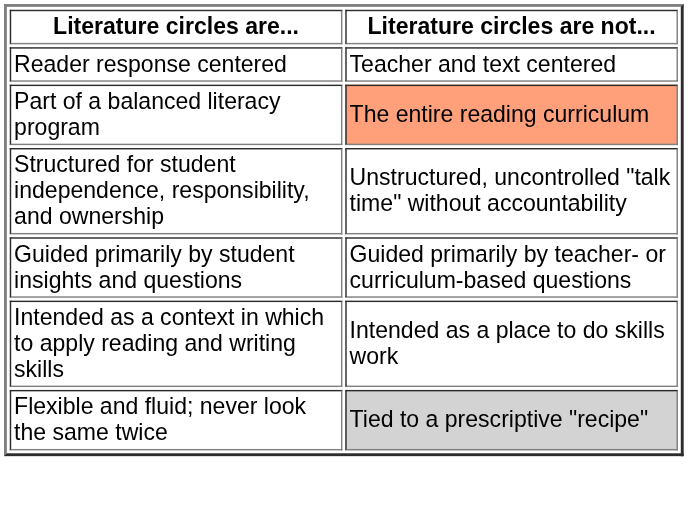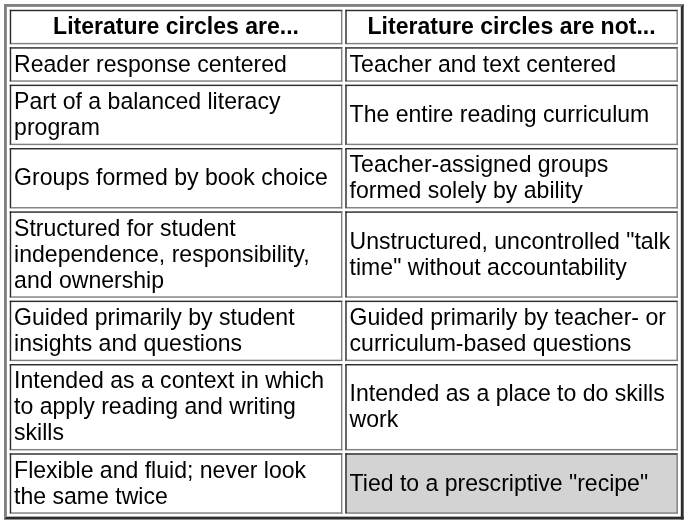Part of a balanced literacy program | Literature circles are not...: lightsalmon background -> no background
+ row: Groups formed by book choice | Teacher-assigned groups formed solely by ability
